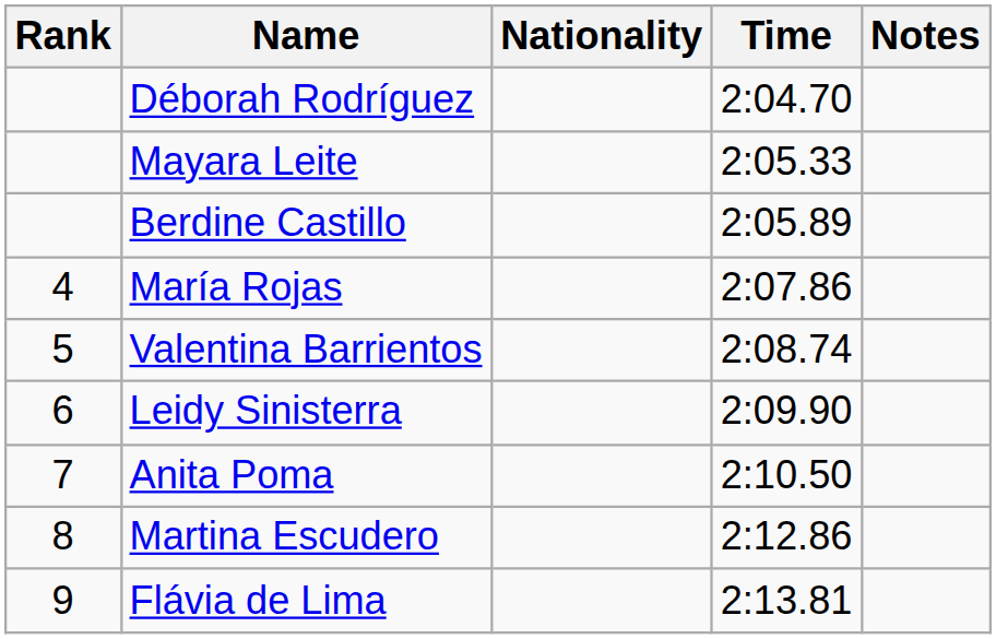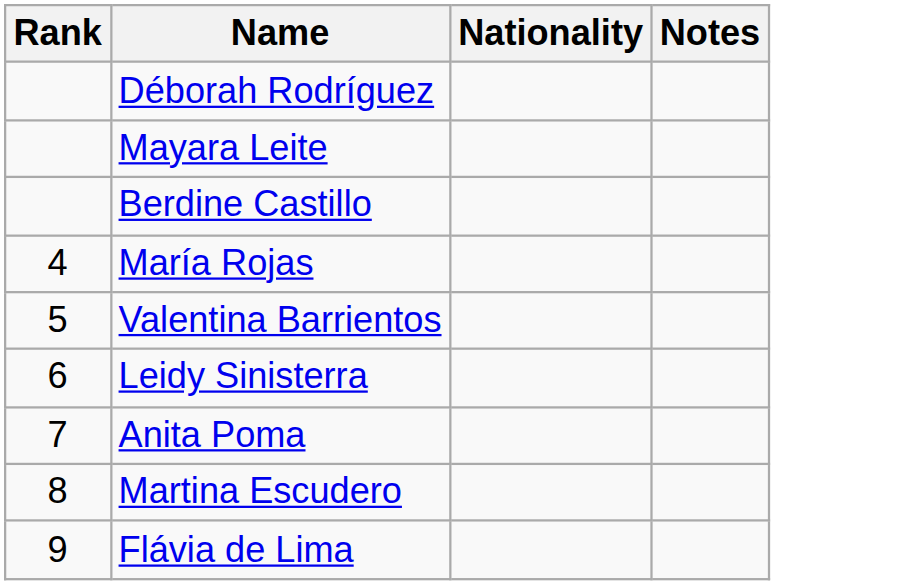- column: Time | 2:04.70 | 2:05.33 | 2:05.89 | 2:07.86 | 2:08.74 | 2:09.90 | 2:10.50 | 2:12.86 | 2:13.81
